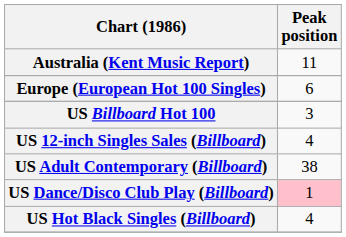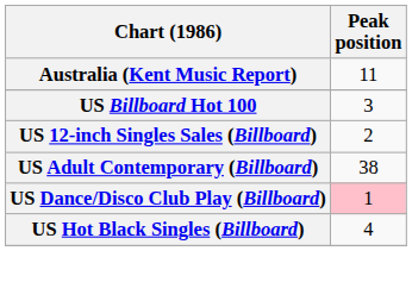- row: Europe (European Hot 100 Singles) | 6
US 12-inch Singles Sales (Billboard) | Peak position: 4 -> 2
